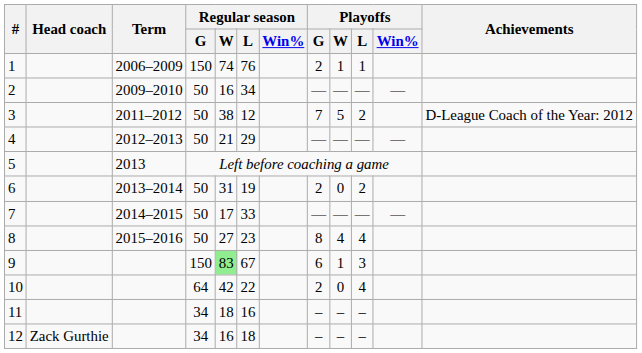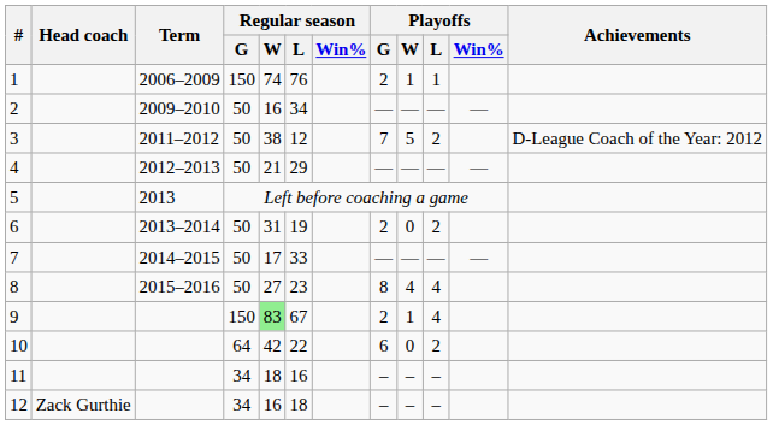9 | Playoffs / G: 6 -> 2
9 | Playoffs / L: 3 -> 4
10 | Playoffs / G: 2 -> 6
10 | Playoffs / L: 4 -> 2
